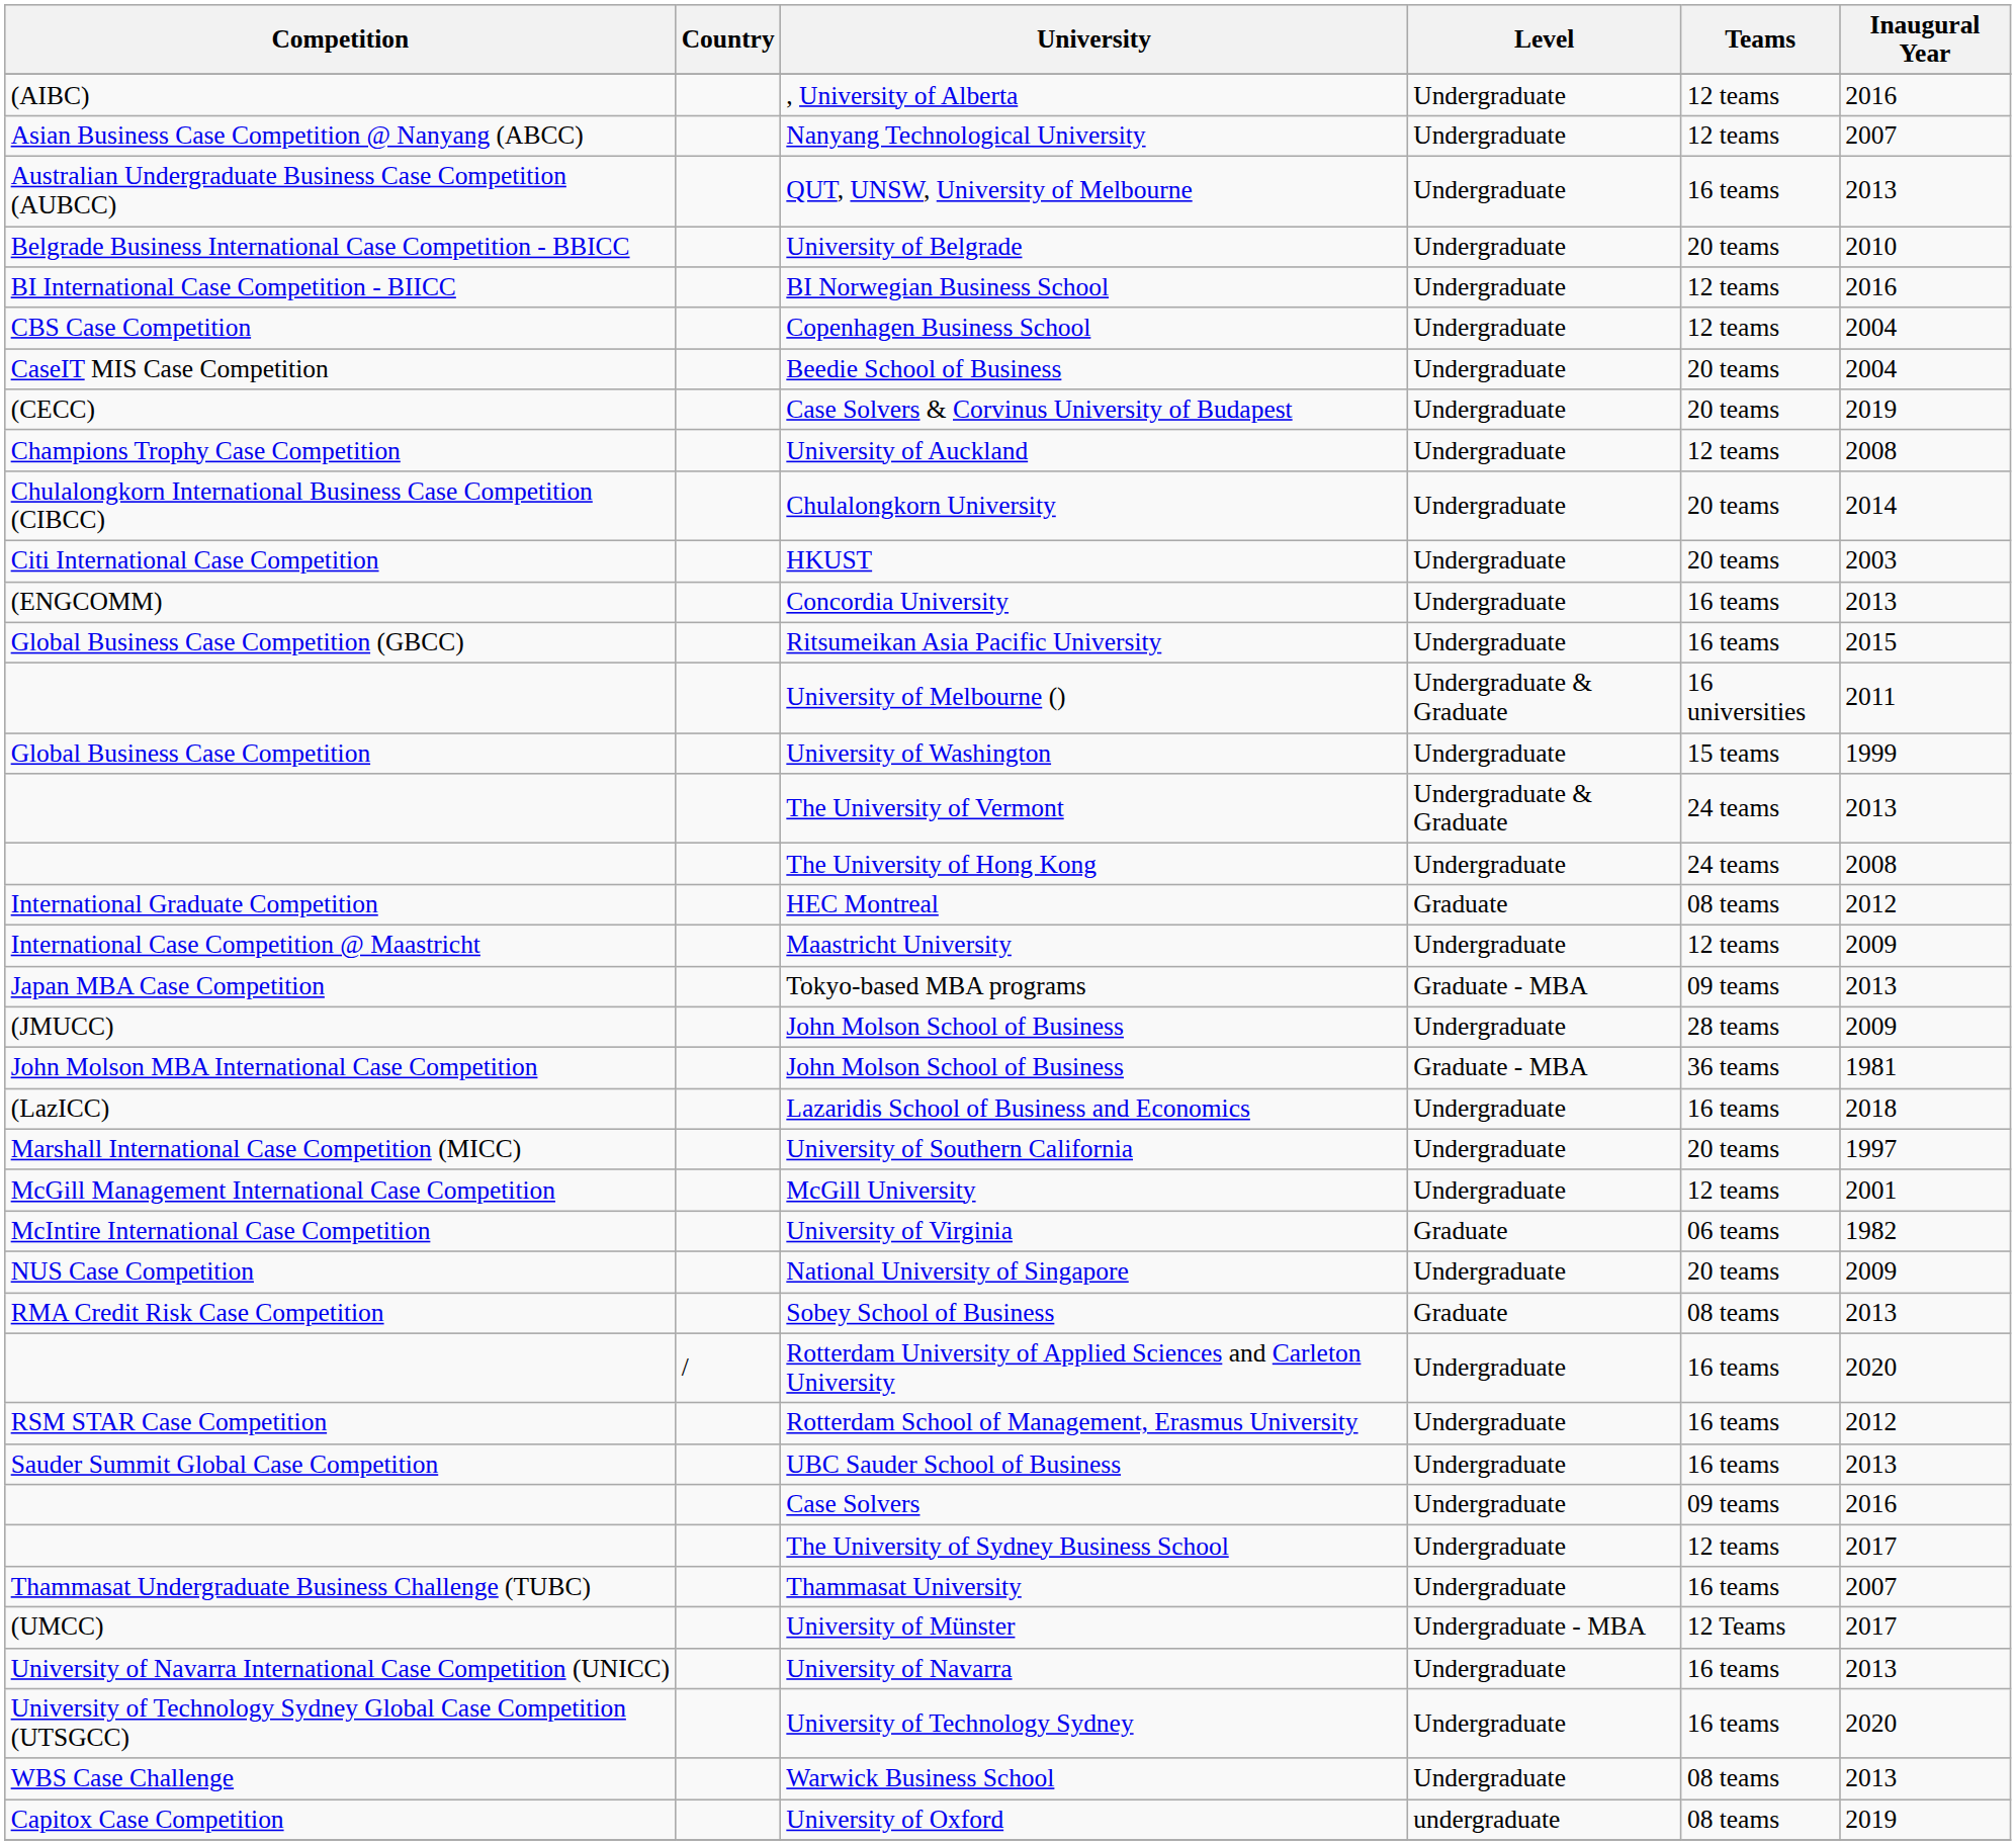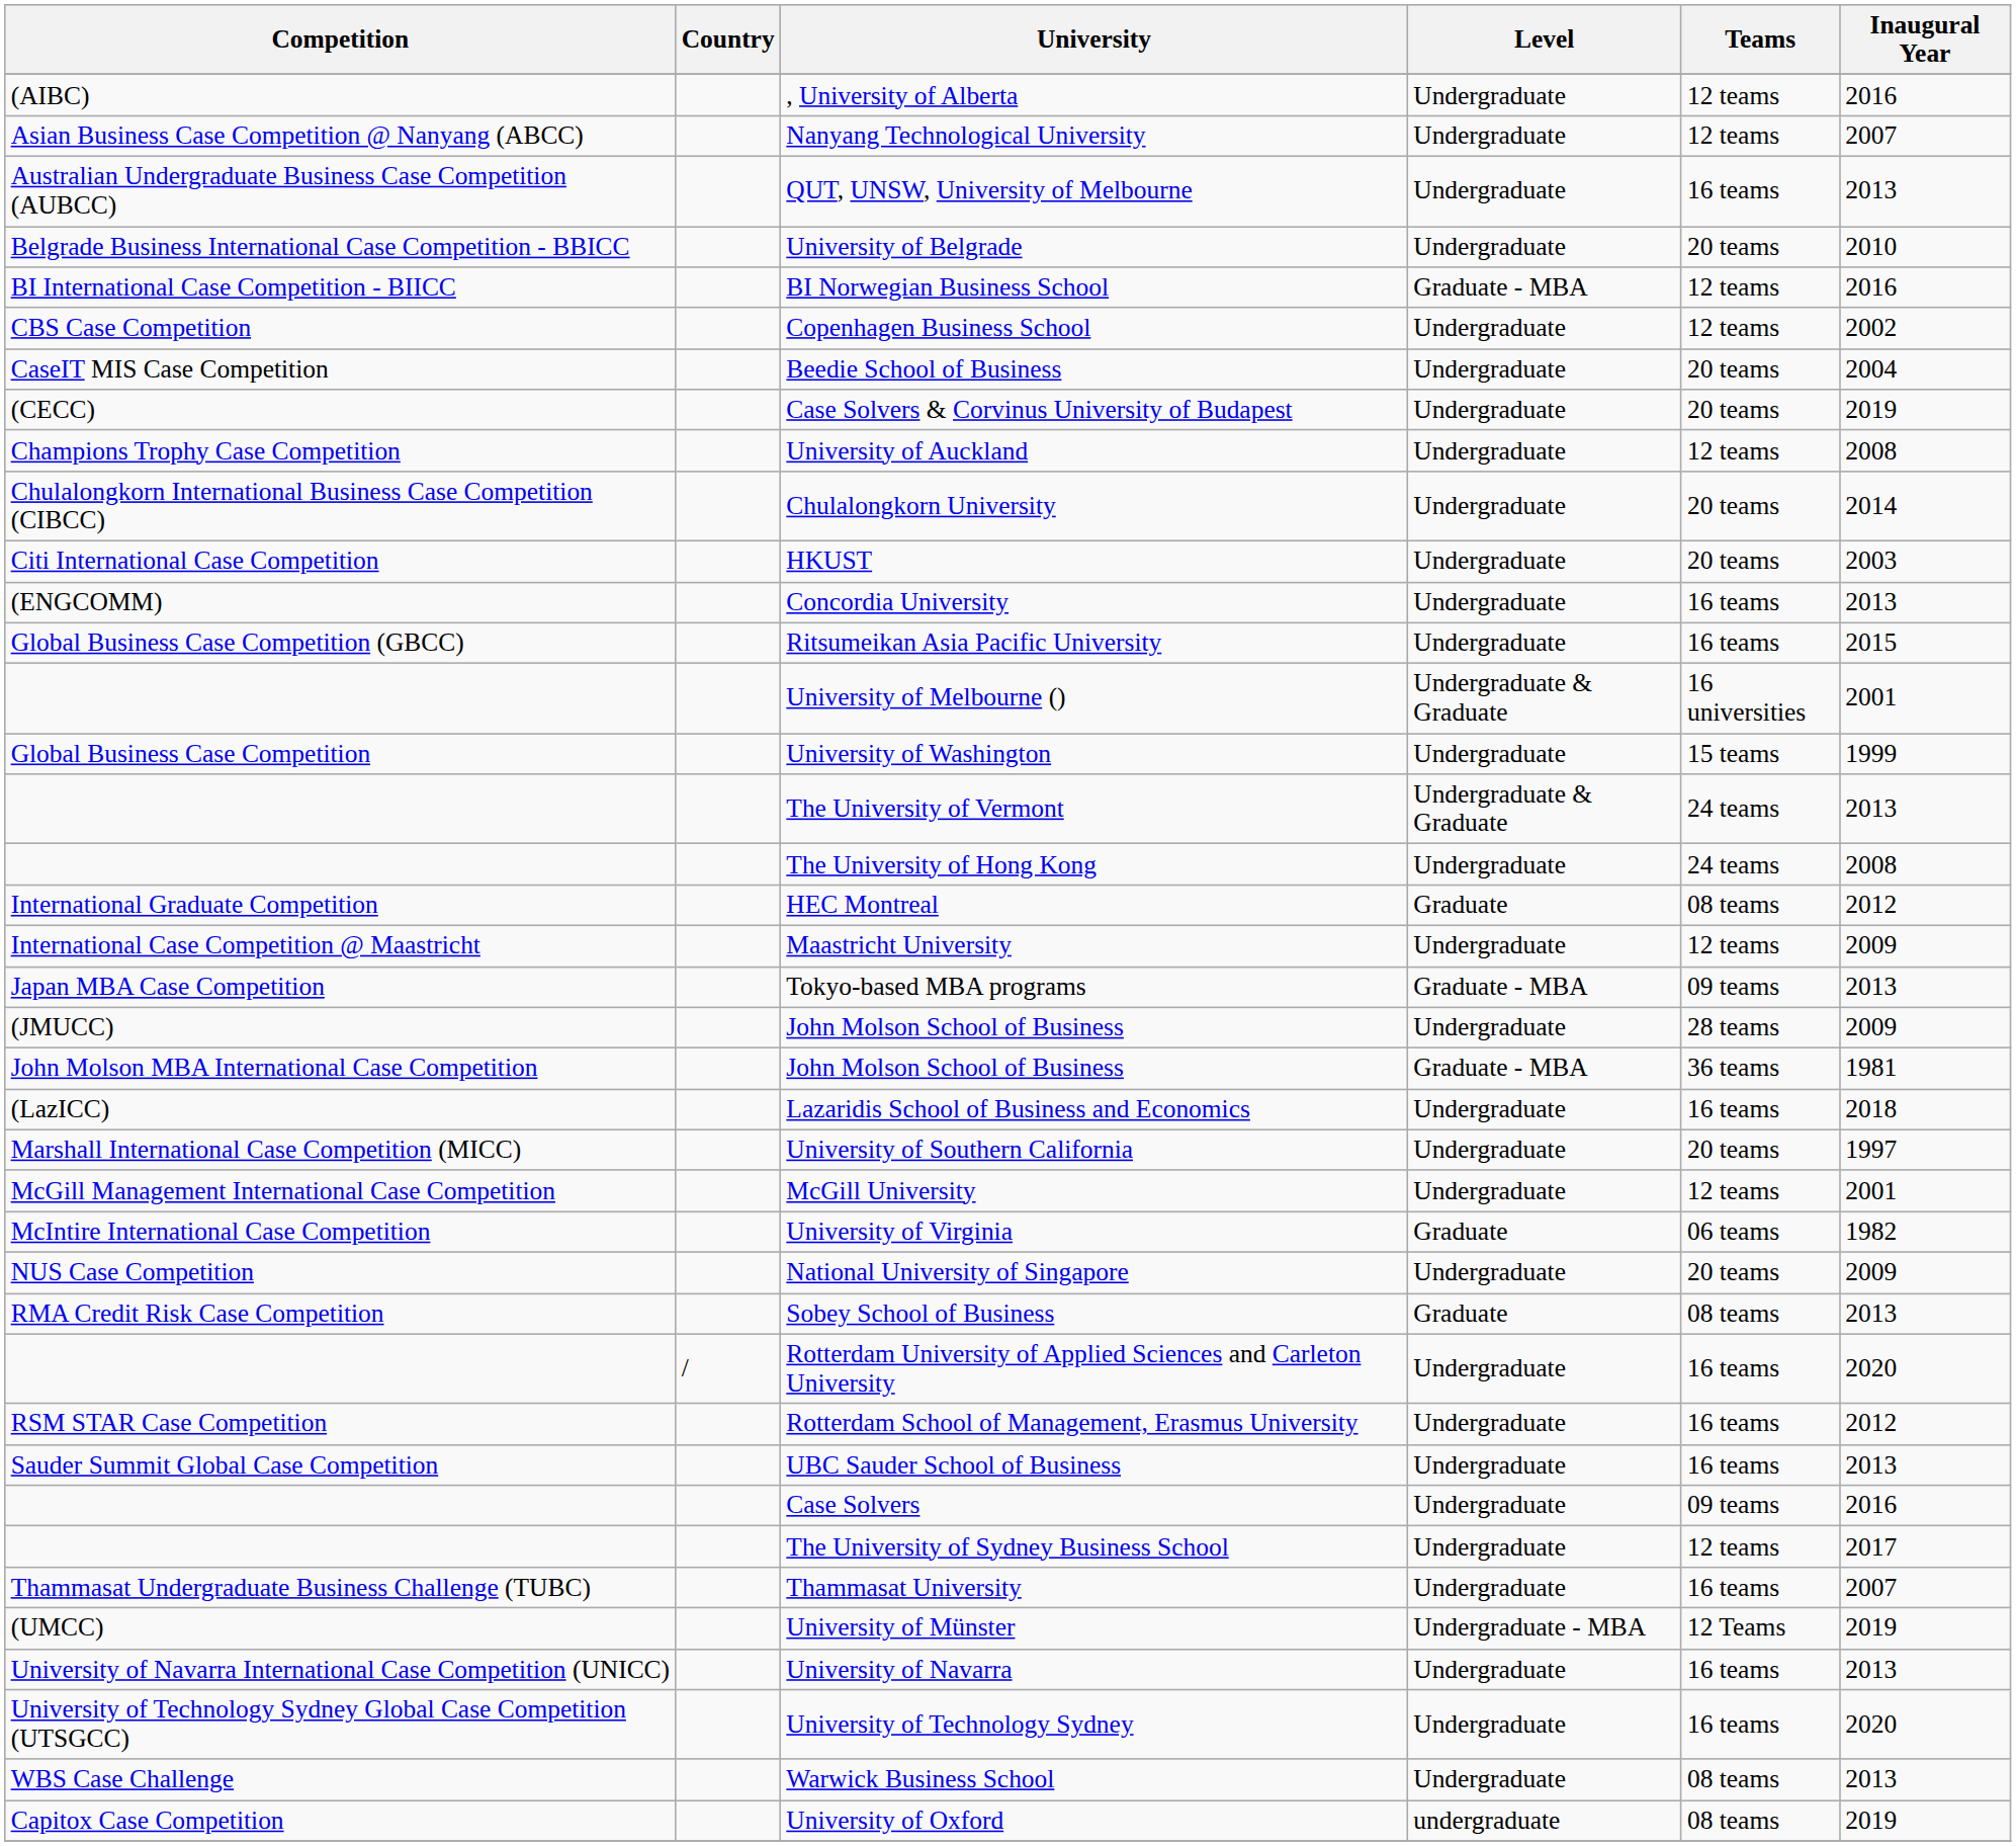BI Norwegian Business School | Level: Undergraduate -> Graduate - MBA
Copenhagen Business School | Inaugural Year: 2004 -> 2002
University of Melbourne () | Inaugural Year: 2011 -> 2001
University of Münster | Inaugural Year: 2017 -> 2019
